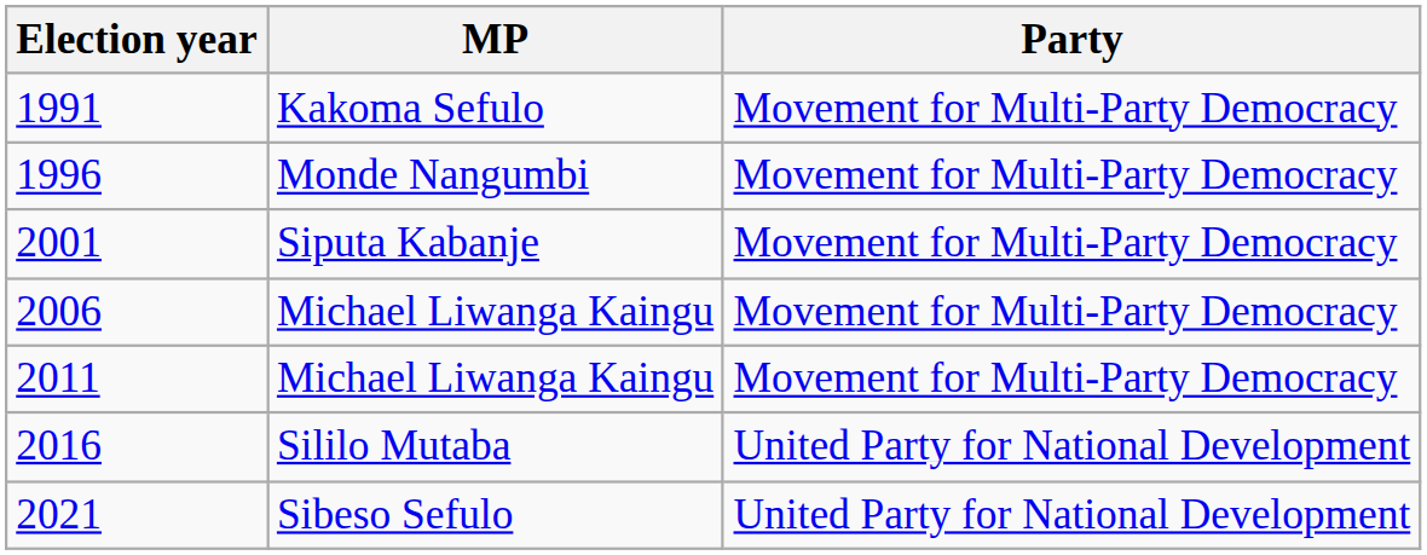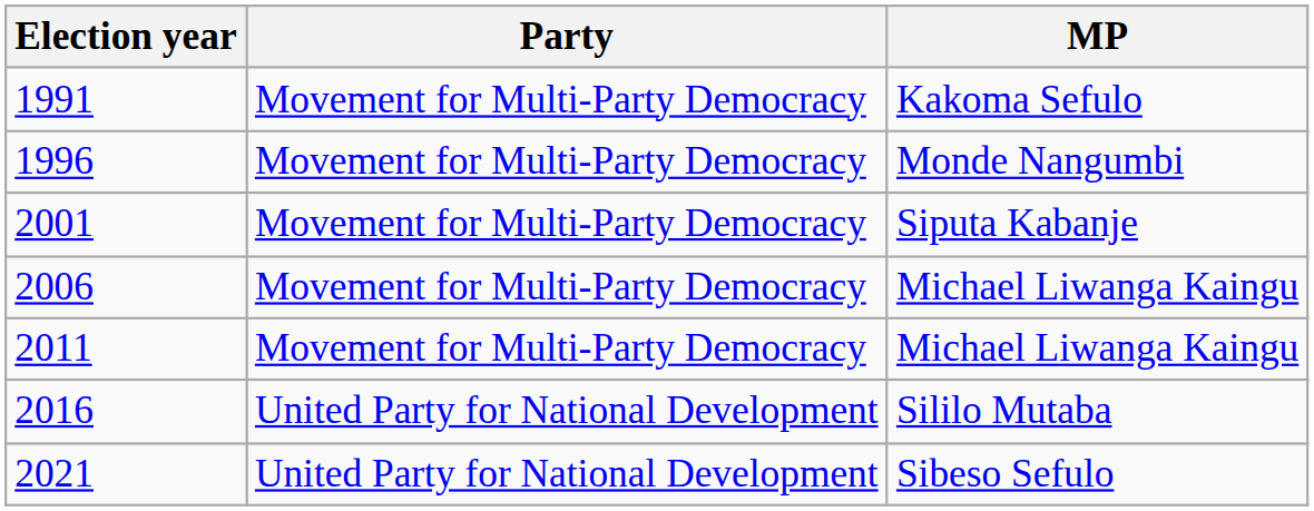columns swapped: MP <-> Party
